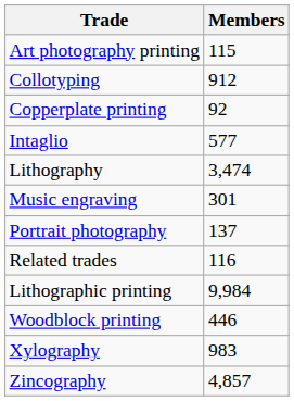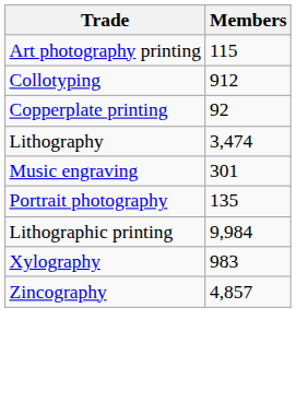- row: Intaglio | 577
Portrait photography | Members: 137 -> 135
- row: Related trades | 116
- row: Woodblock printing | 446
